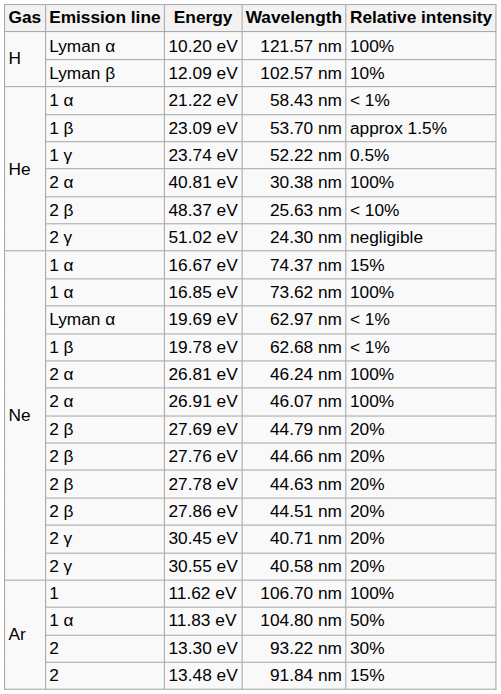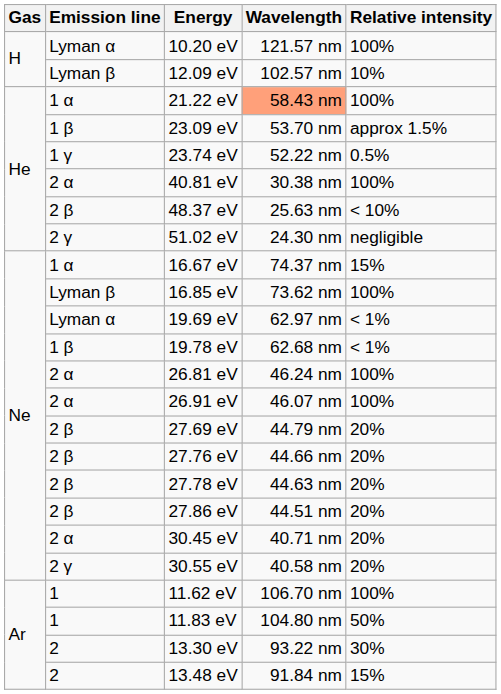21.22 eV | Wavelength: no background -> lightsalmon background
21.22 eV | Relative intensity: < 1% -> 100%
16.85 eV | Emission line: 1 α -> Lyman β
30.45 eV | Emission line: 2 γ -> 2 α
11.83 eV | Emission line: 1 α -> 1
